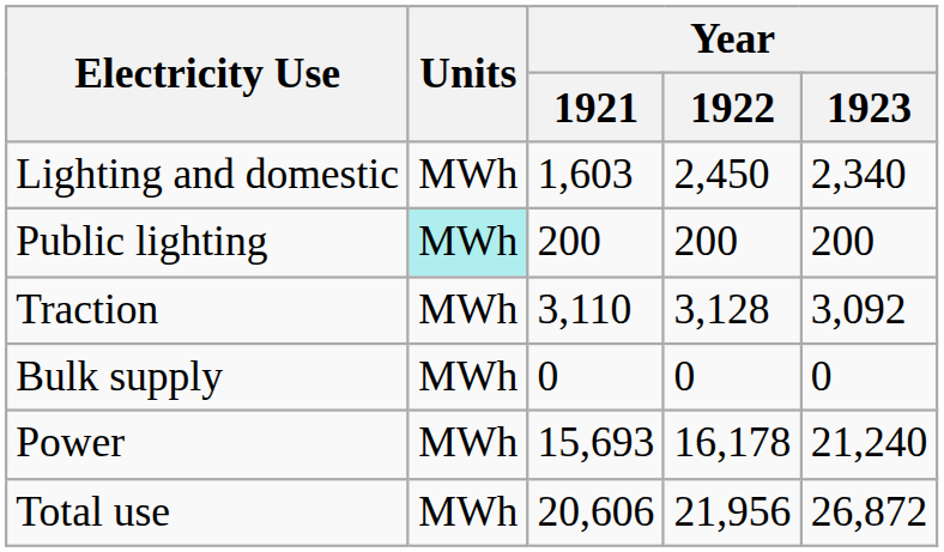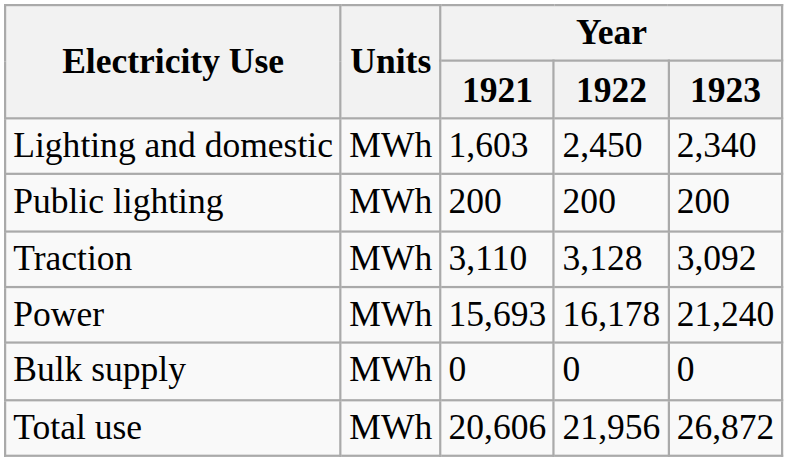Public lighting | Units: paleturquoise background -> no background
rows swapped: Power <-> Bulk supply
